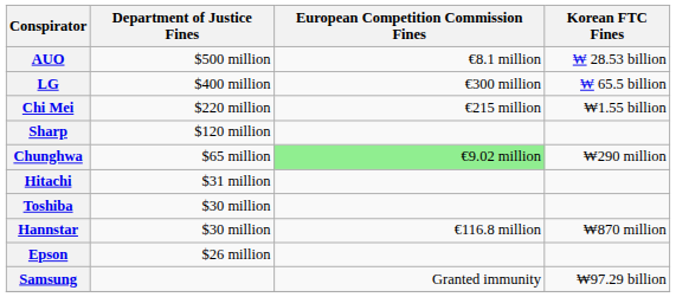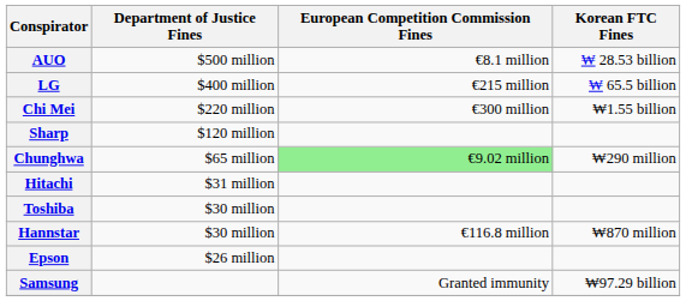LG | European Competition Commission Fines: €300 million -> €215 million
Chi Mei | European Competition Commission Fines: €215 million -> €300 million
